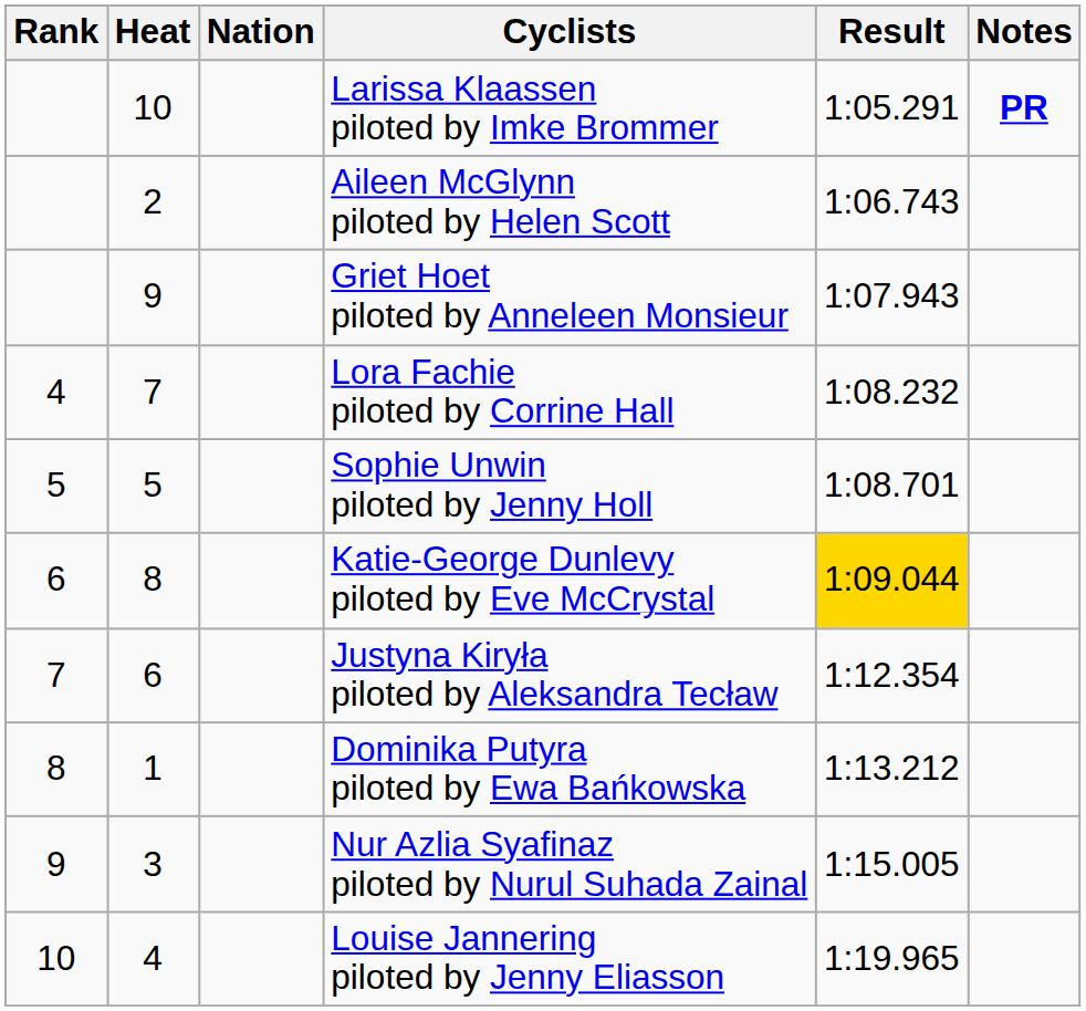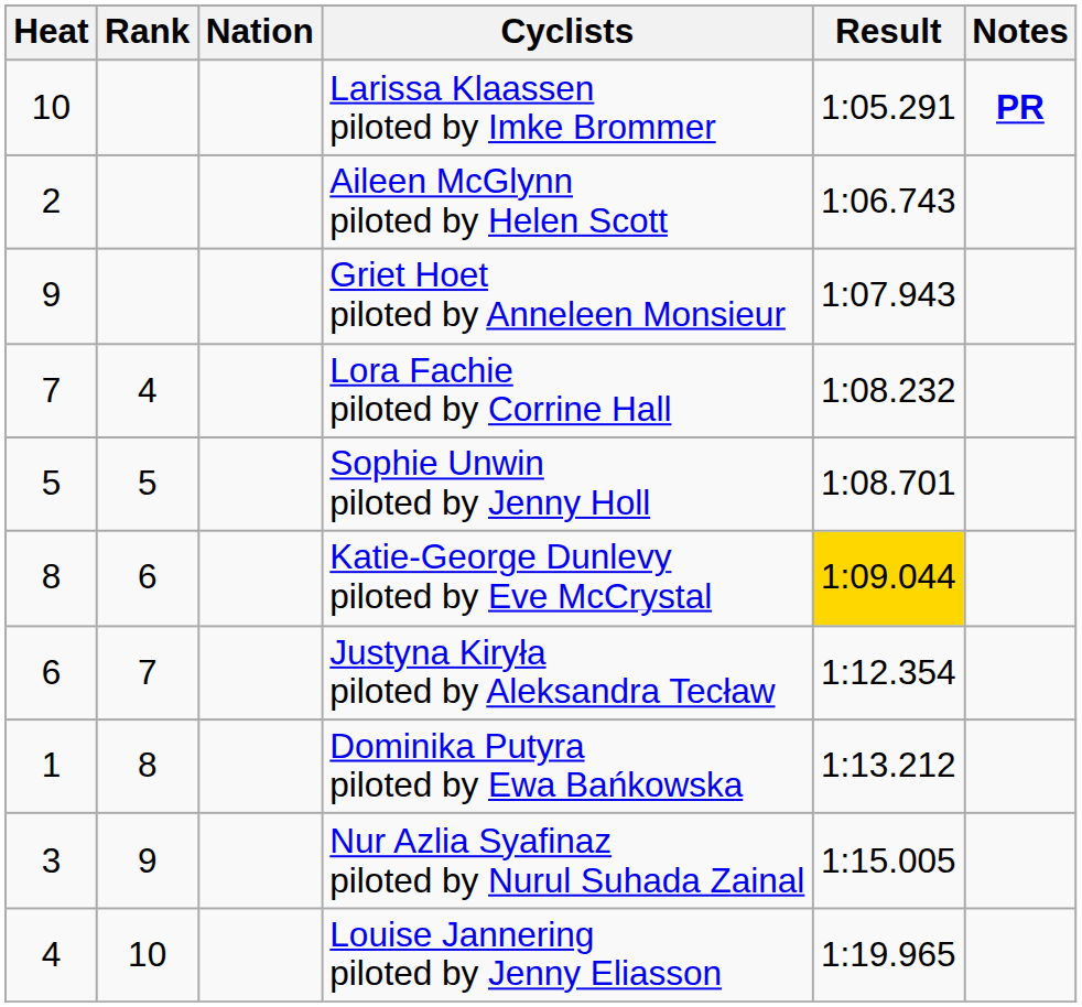columns swapped: Rank <-> Heat
